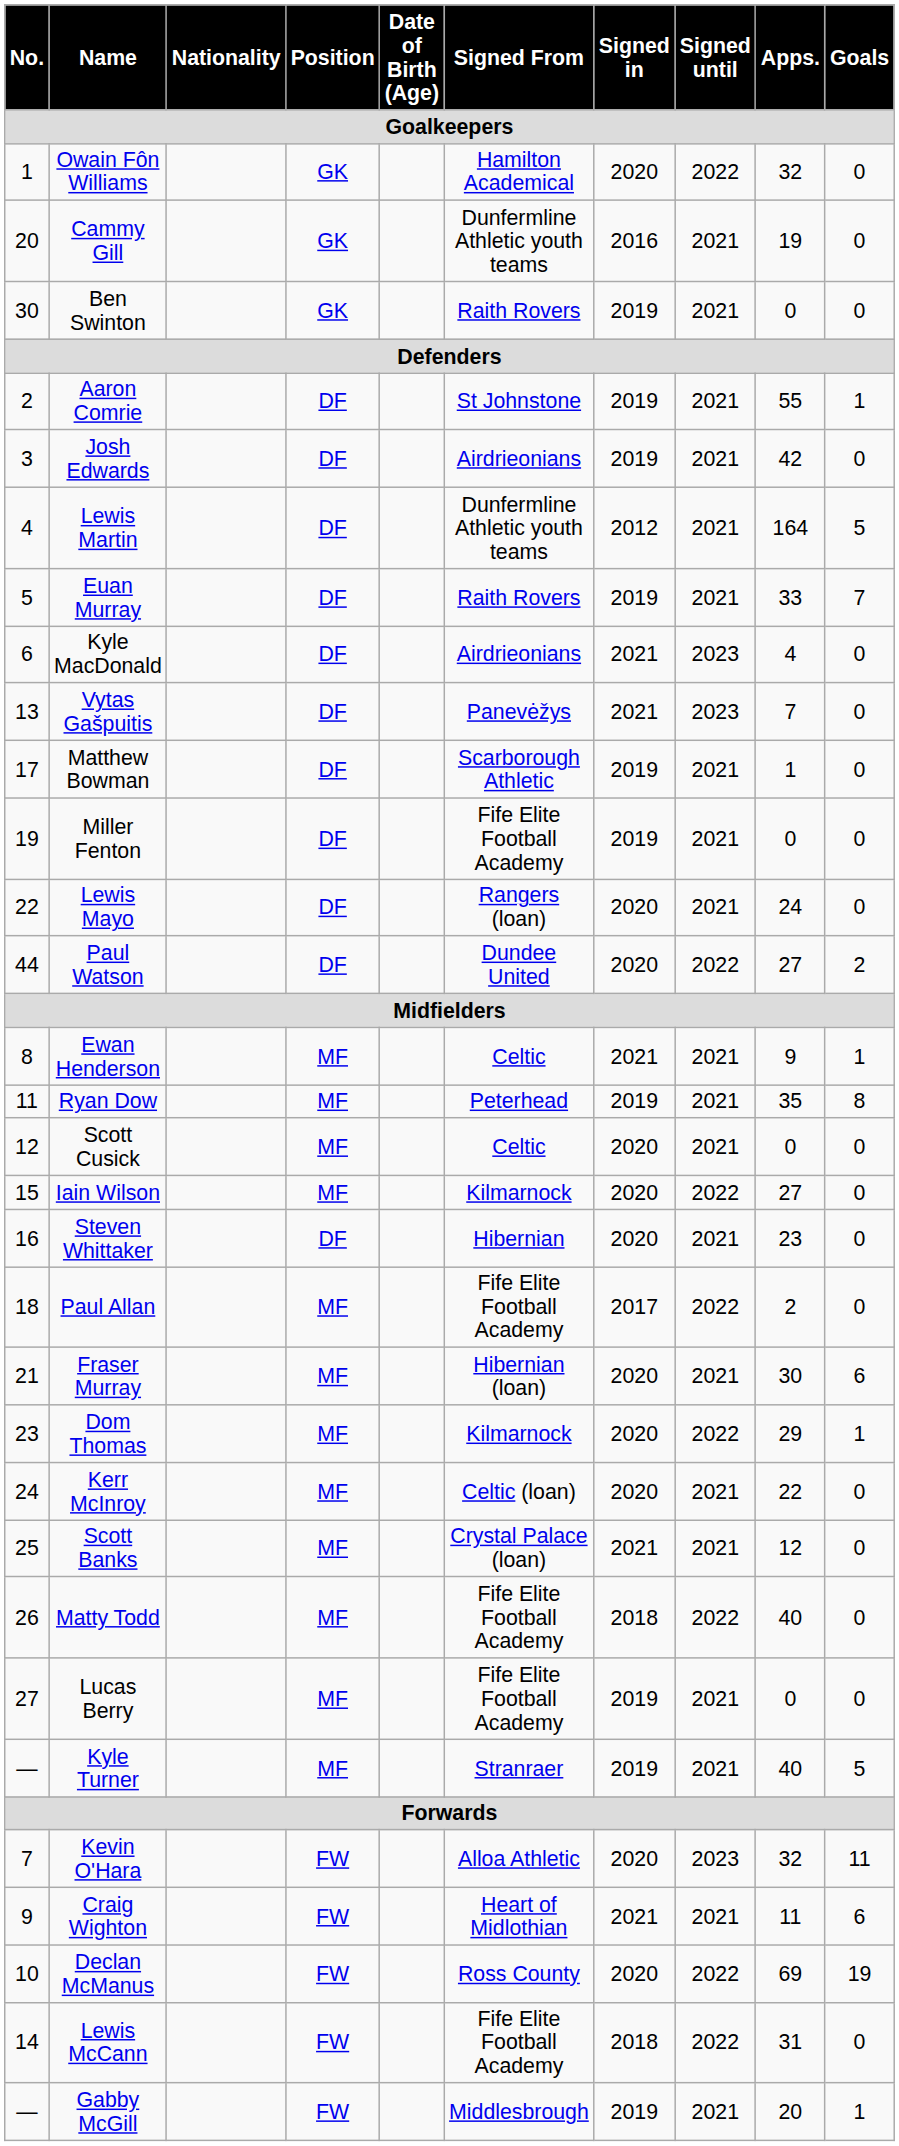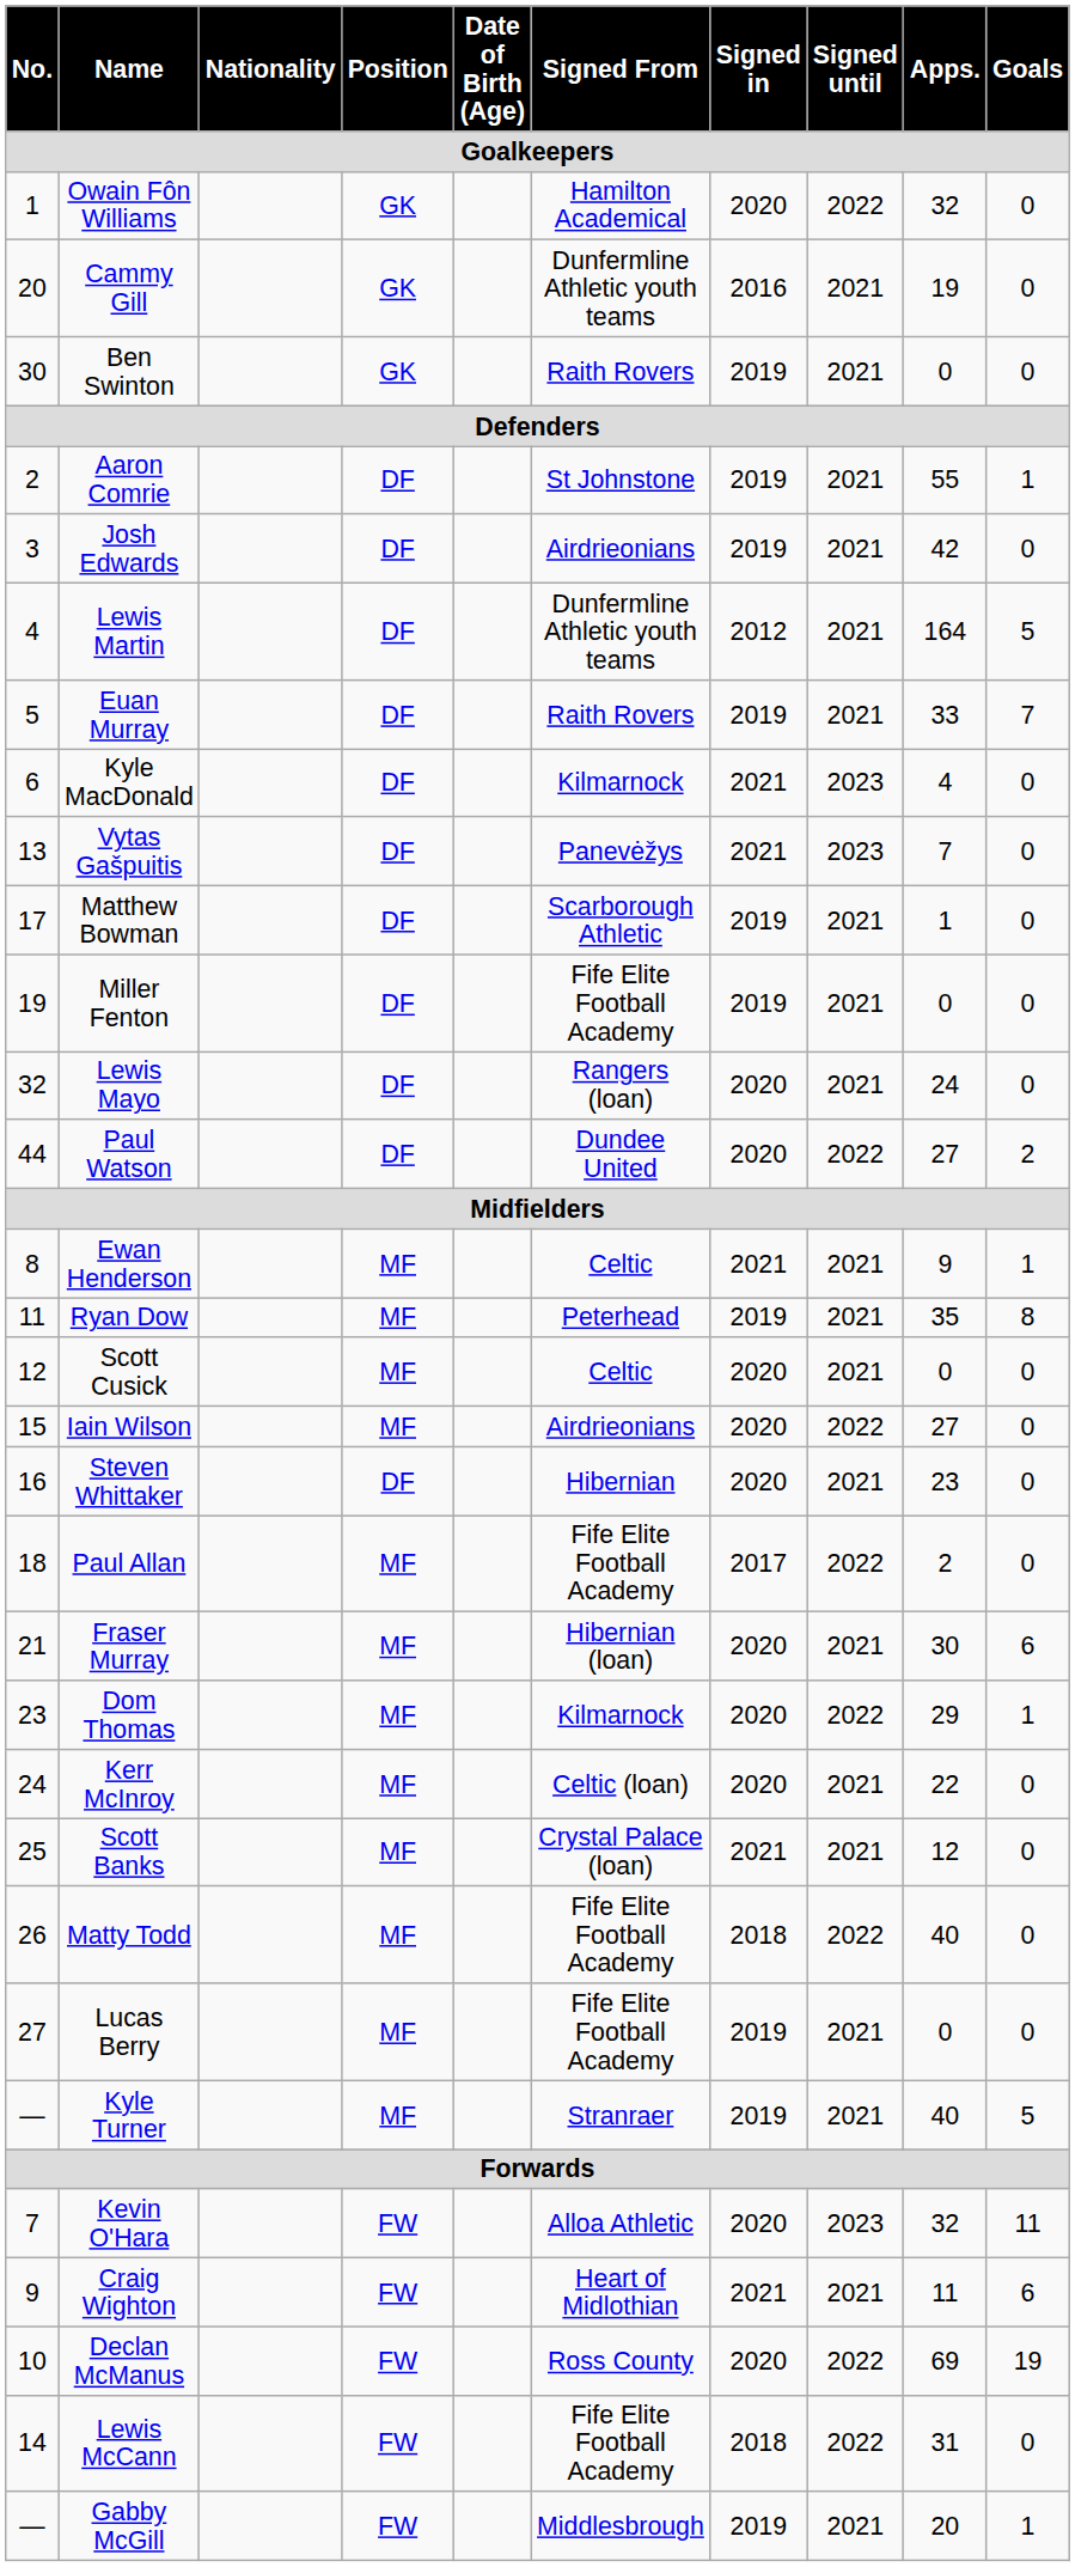Kyle MacDonald | Signed From: Airdrieonians -> Kilmarnock
Lewis Mayo | No.: 22 -> 32
Iain Wilson | Signed From: Kilmarnock -> Airdrieonians
